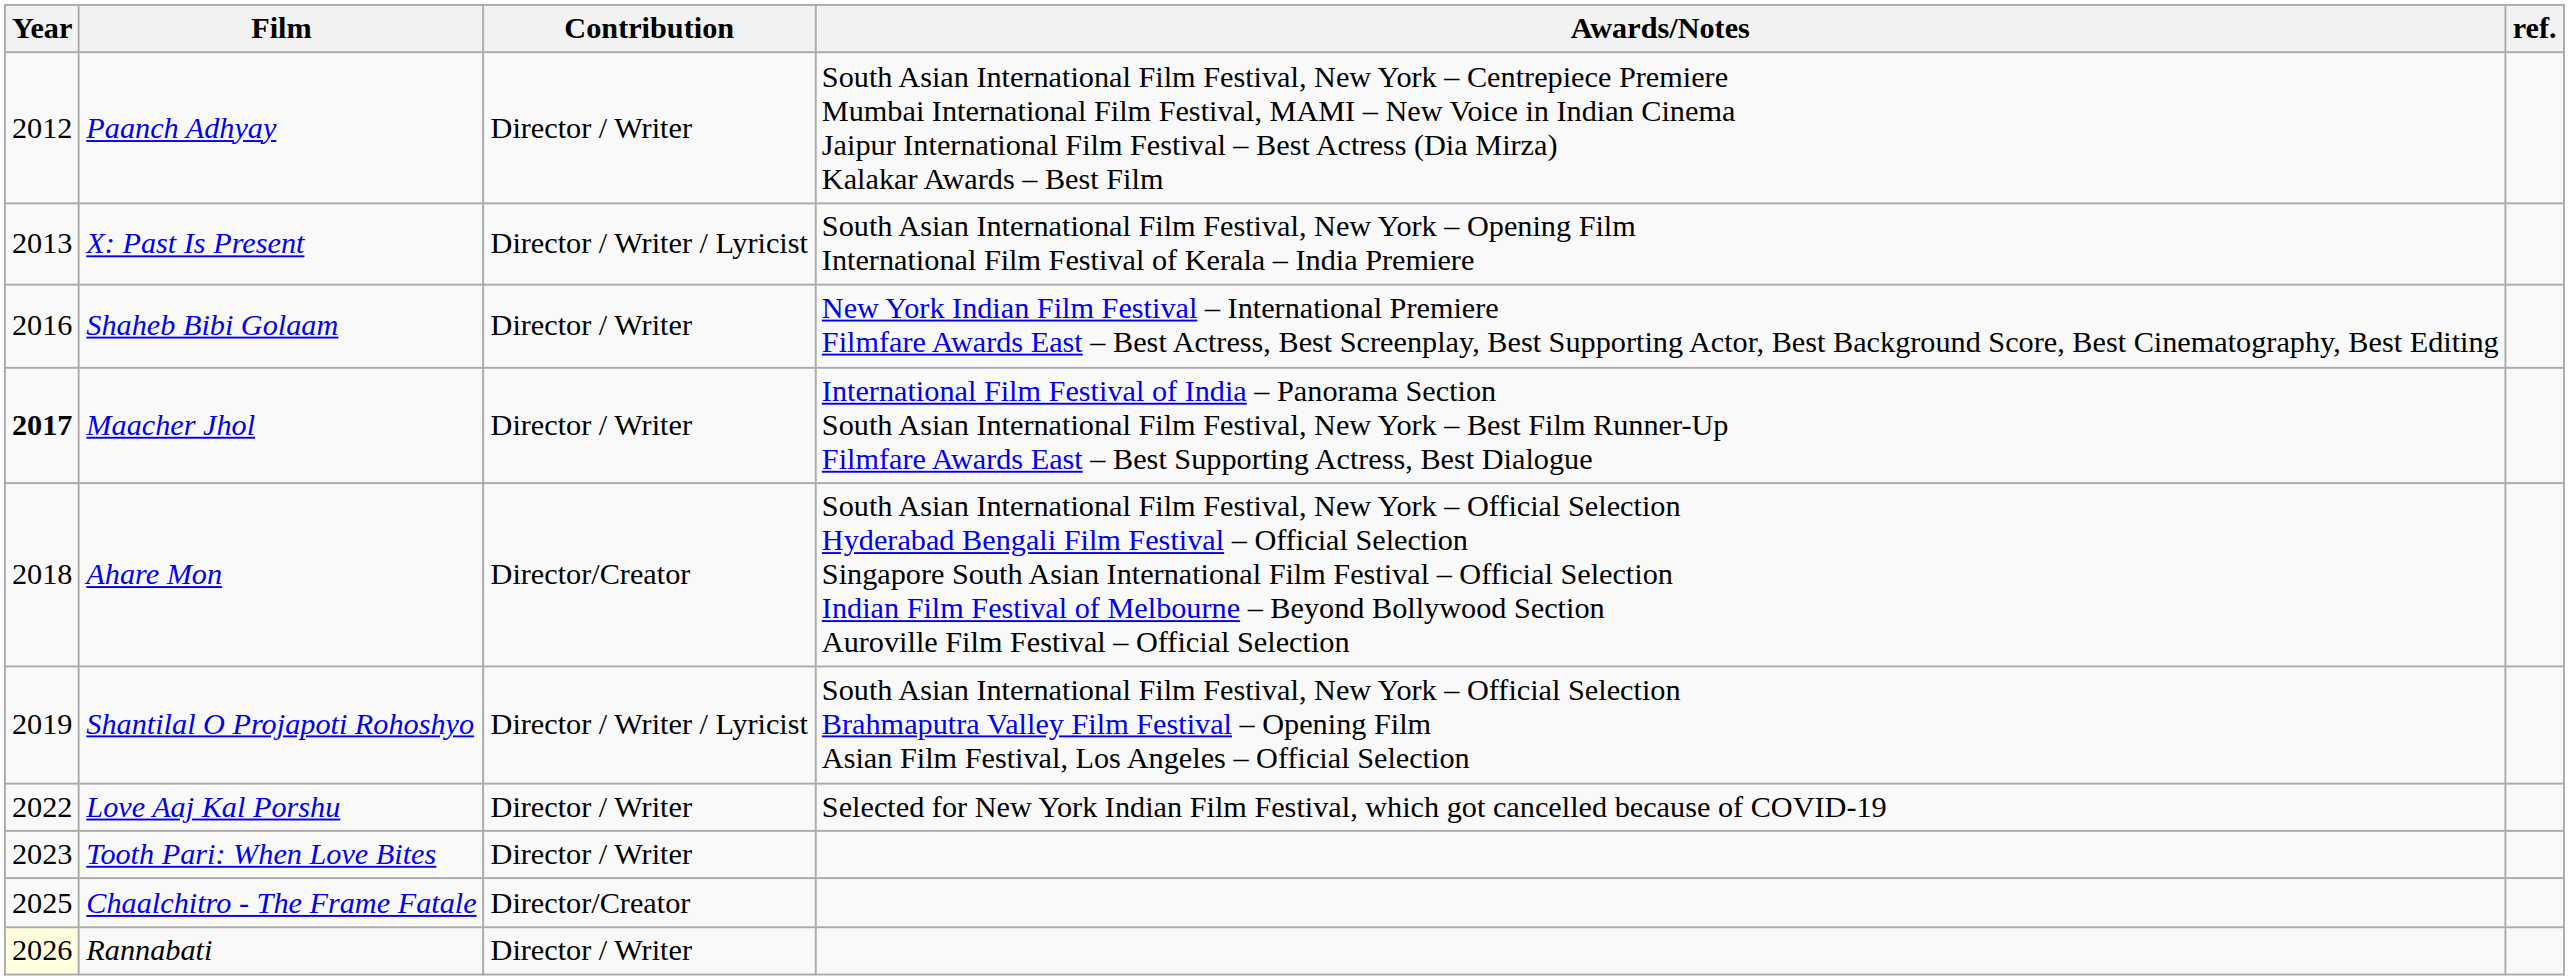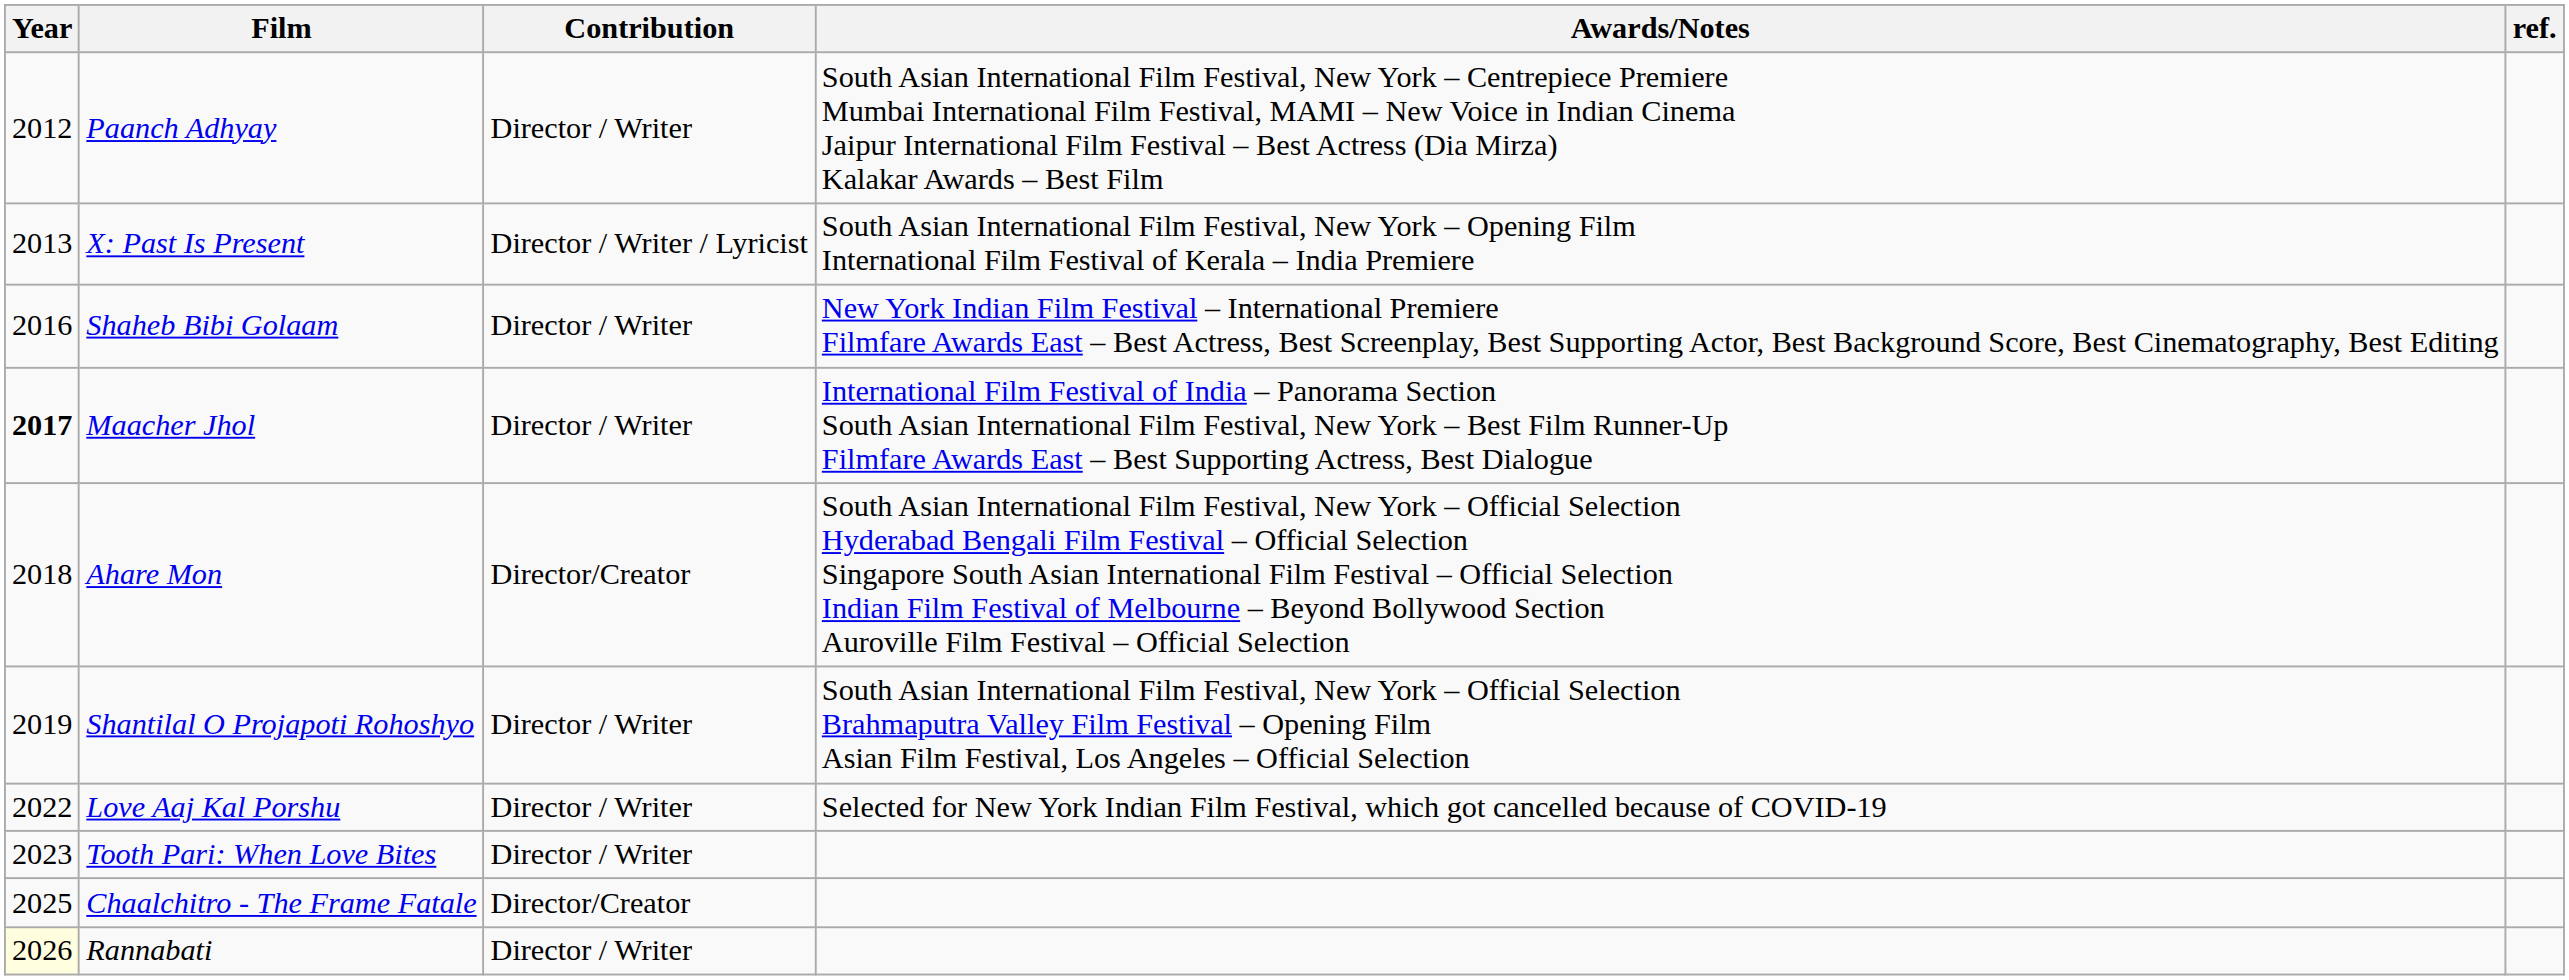Shantilal O Projapoti Rohoshyo | Contribution: Director / Writer / Lyricist -> Director / Writer
